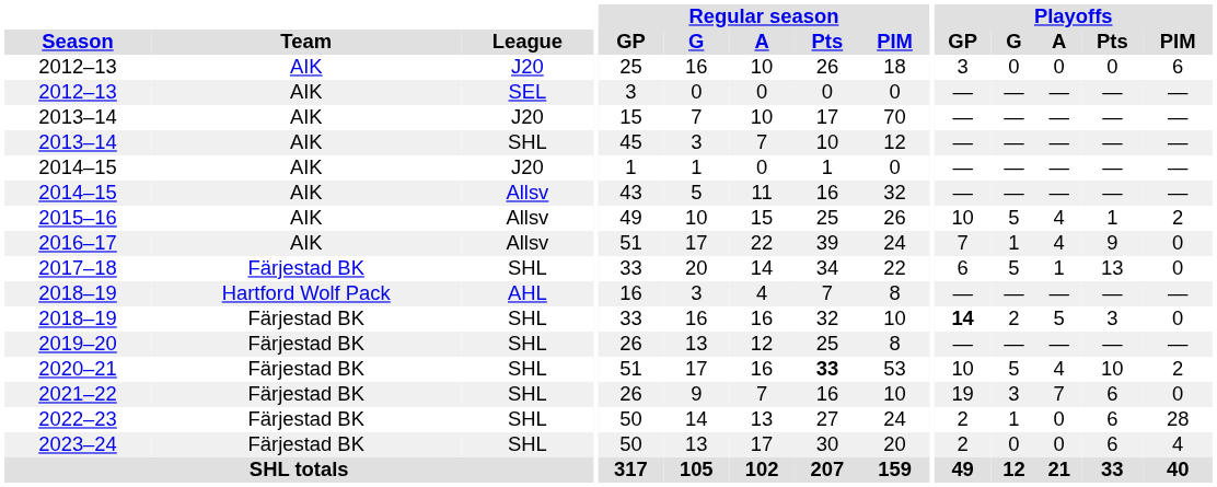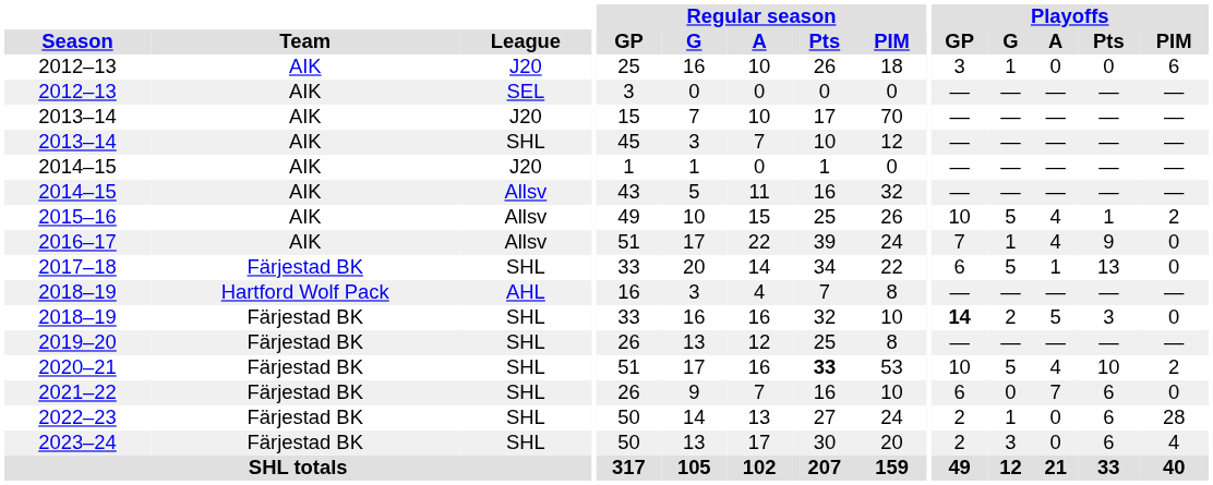2012–13 / J20 | Playoffs / G: 0 -> 1
2021–22 | Playoffs / GP: 19 -> 6
2021–22 | Playoffs / G: 3 -> 0
2023–24 | Playoffs / G: 0 -> 3
